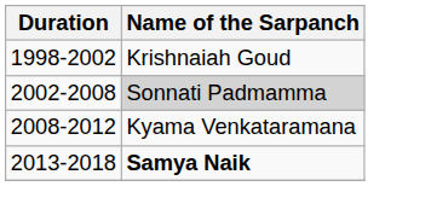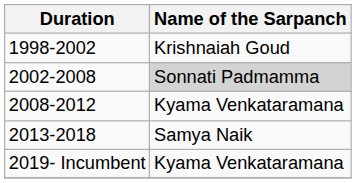2013-2018 | Name of the Sarpanch: bold -> normal
+ row: 2019- Incumbent | Kyama Venkataramana
